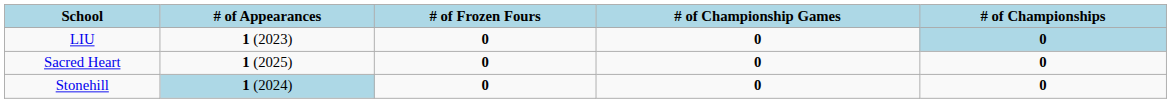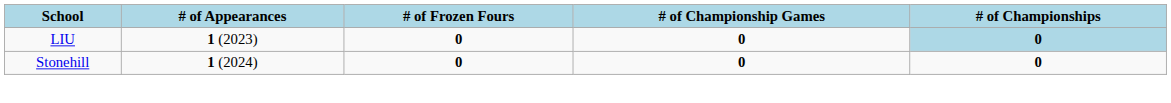- row: Sacred Heart | 1 (2025) | 0 | 0 | 0
Stonehill | # of Appearances: lightblue background -> no background
